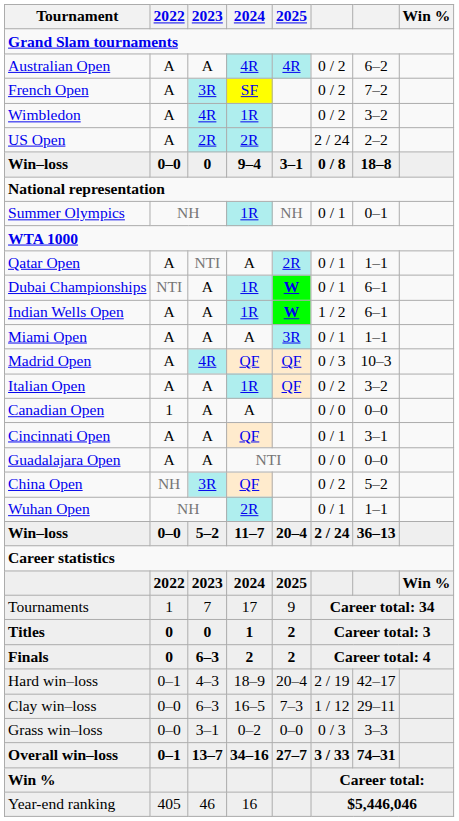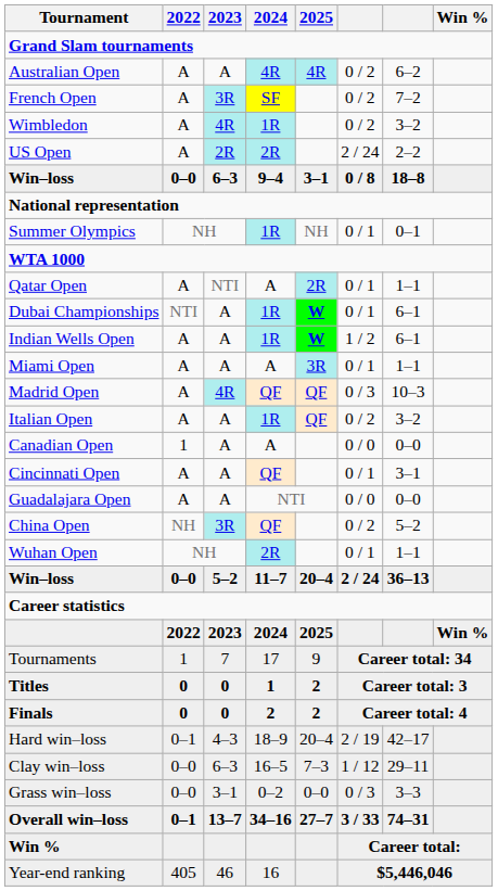Win–loss / 9–4 | 2023: 0 -> 6–3
Finals | 2023: 6–3 -> 0
